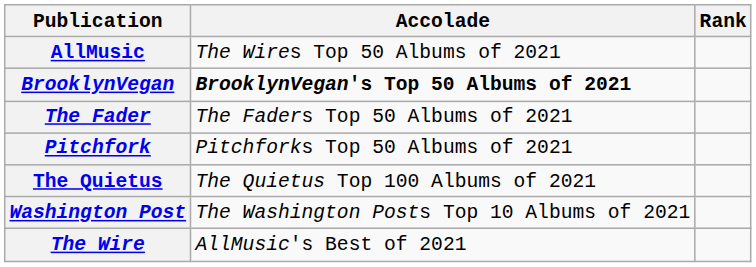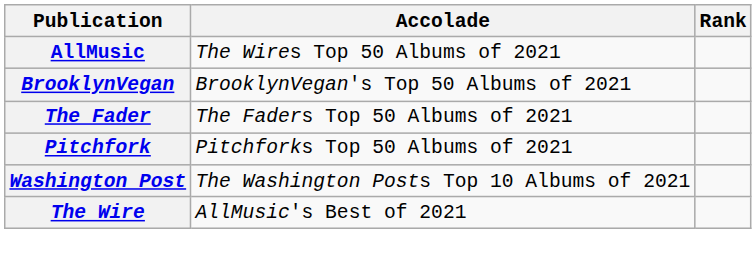BrooklynVegan | Accolade: bold -> normal
- row: The Quietus | The Quietus Top 100 Albums of 2021
